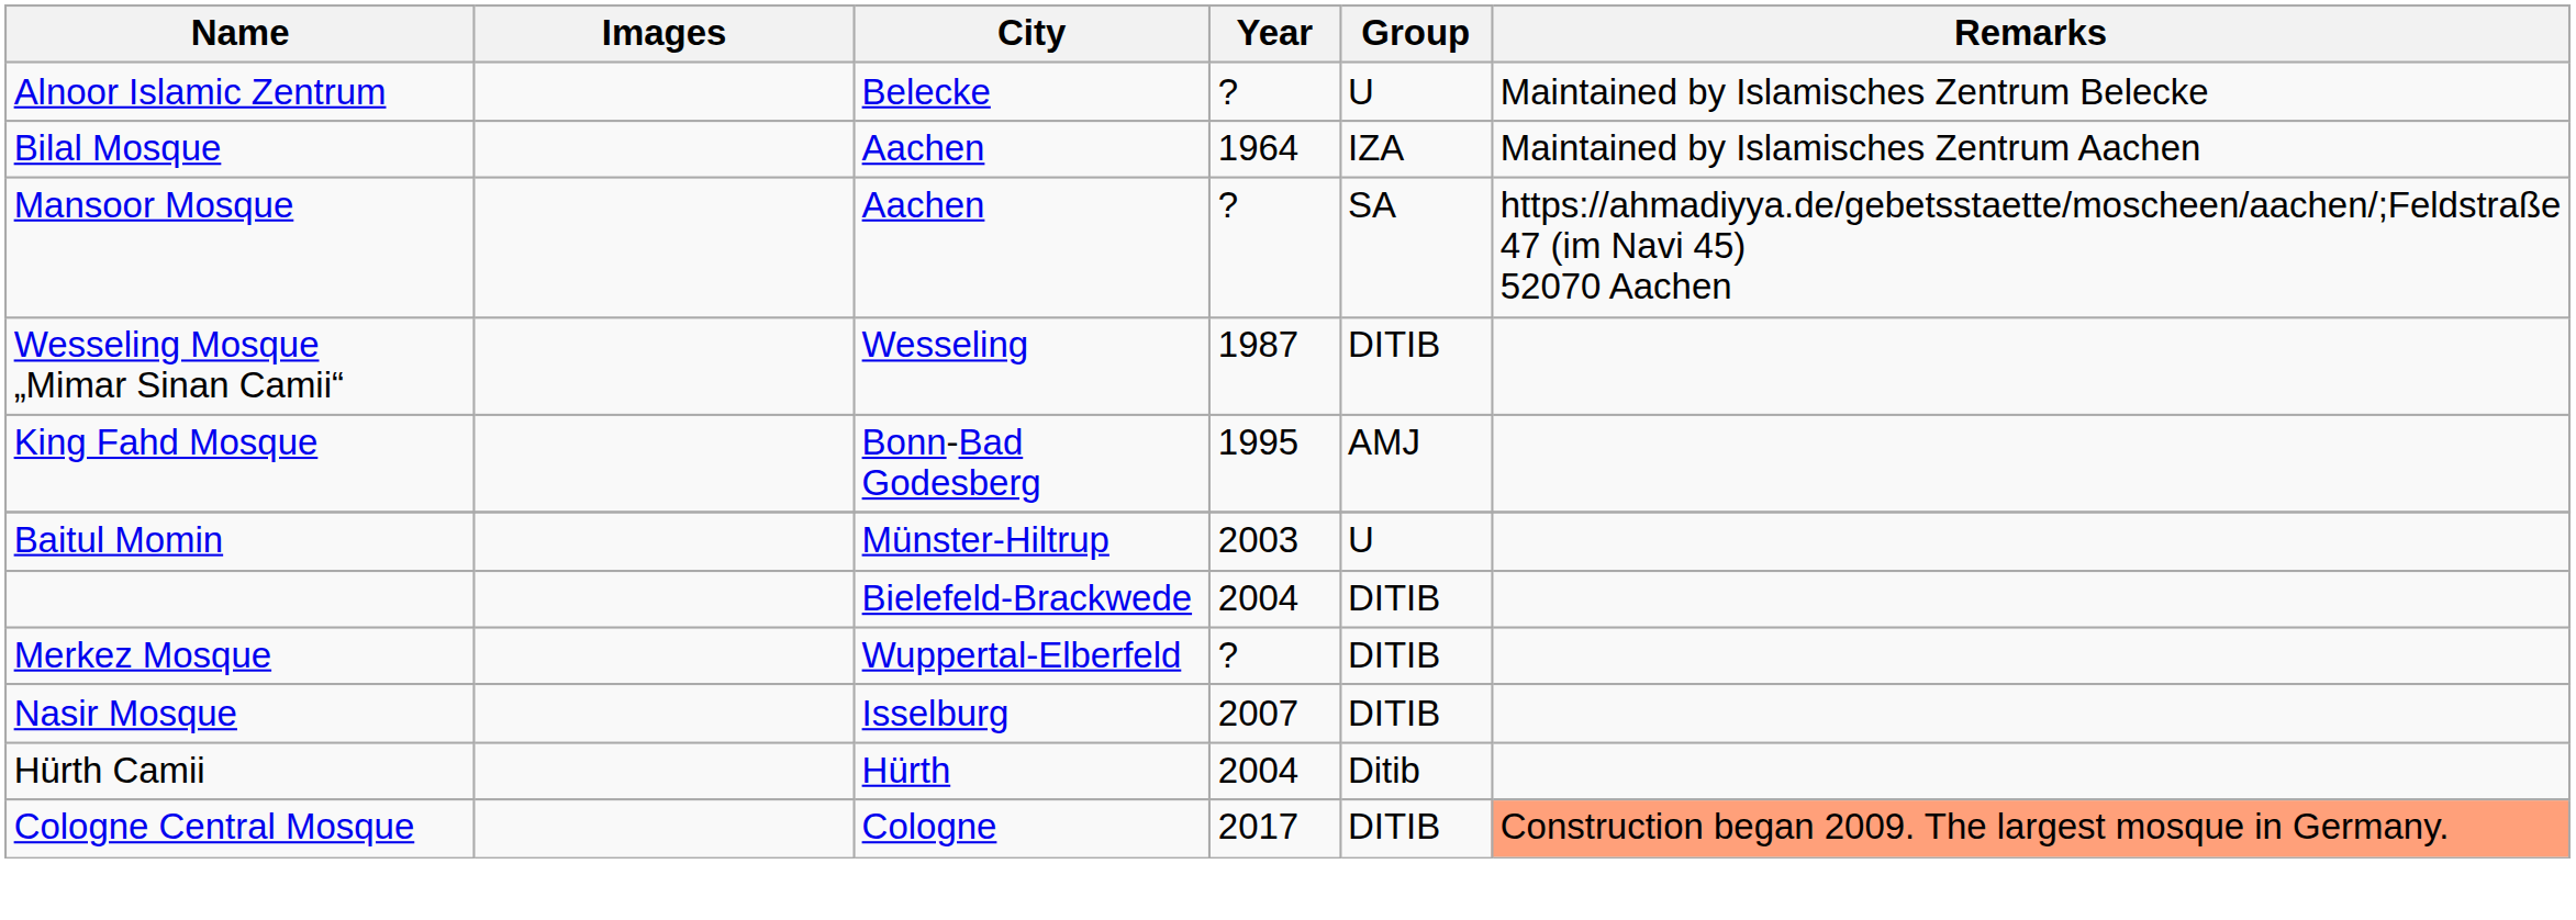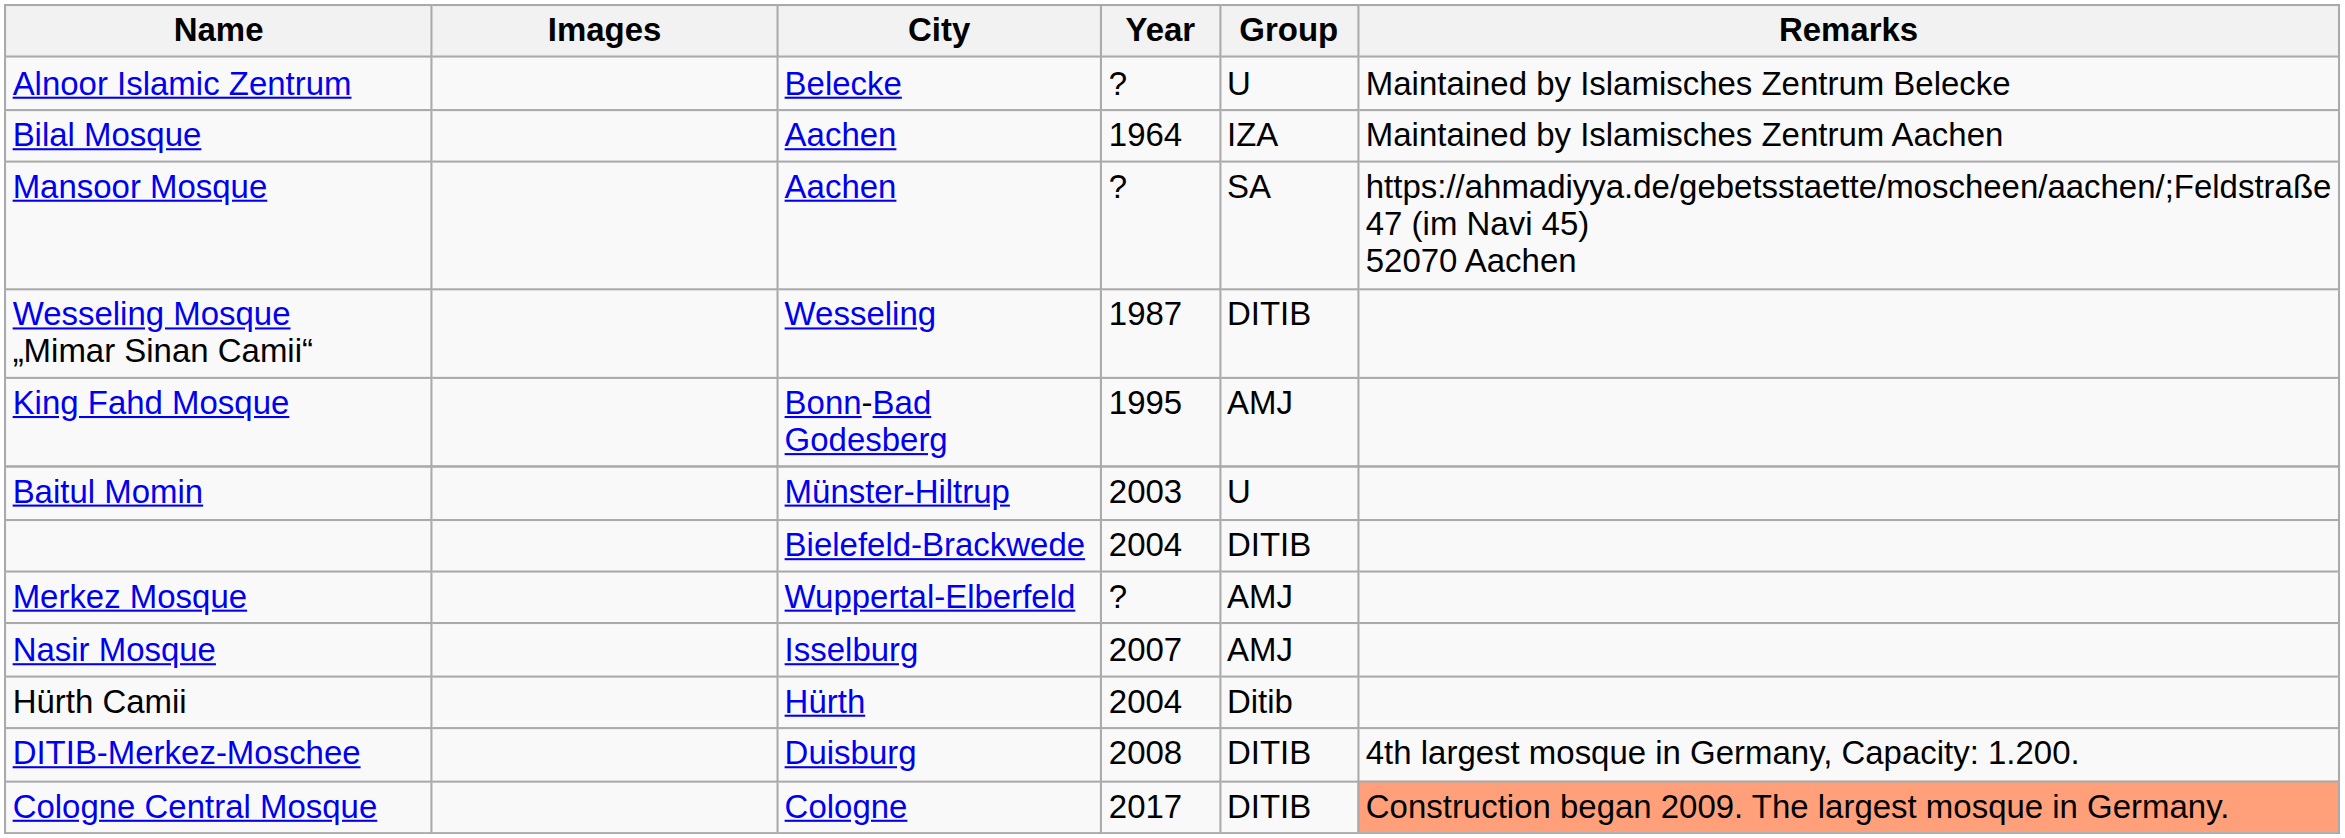Merkez Mosque | Group: DITIB -> AMJ
Nasir Mosque | Group: DITIB -> AMJ
+ row: DITIB-Merkez-Moschee | Duisburg | 2008 | DITIB | 4th largest mosque in Germany, Capacity: 1.200.
